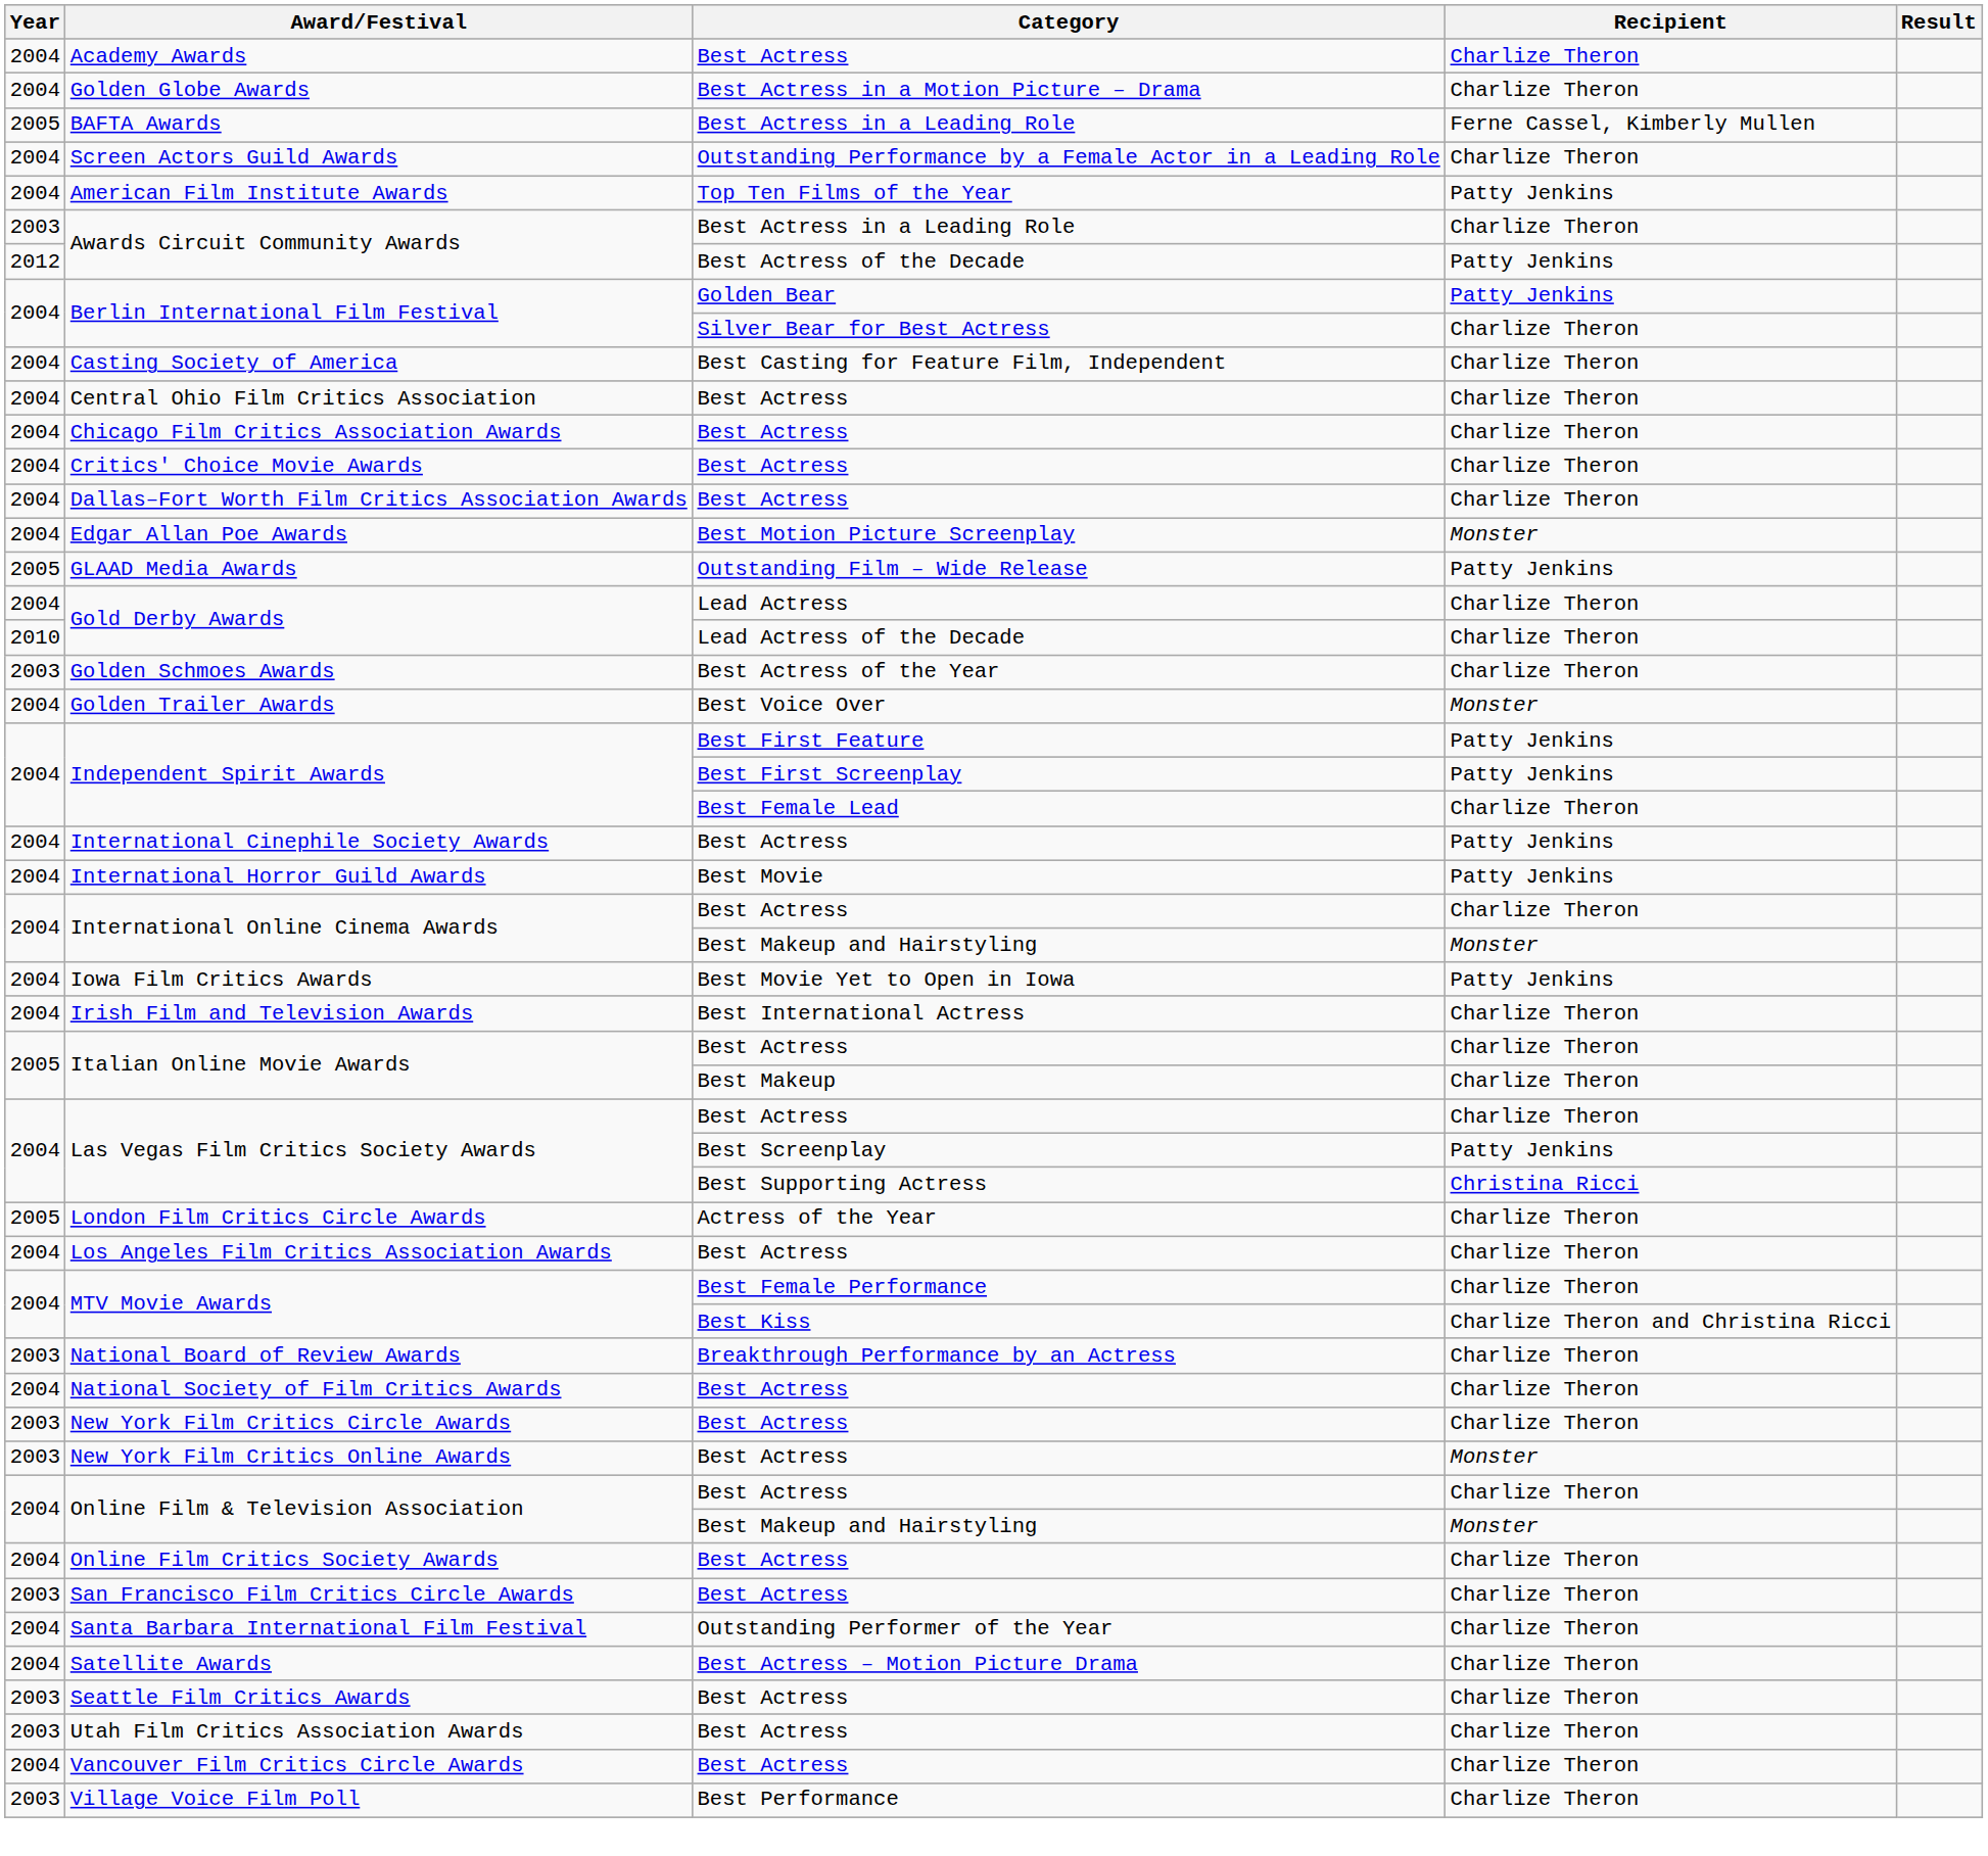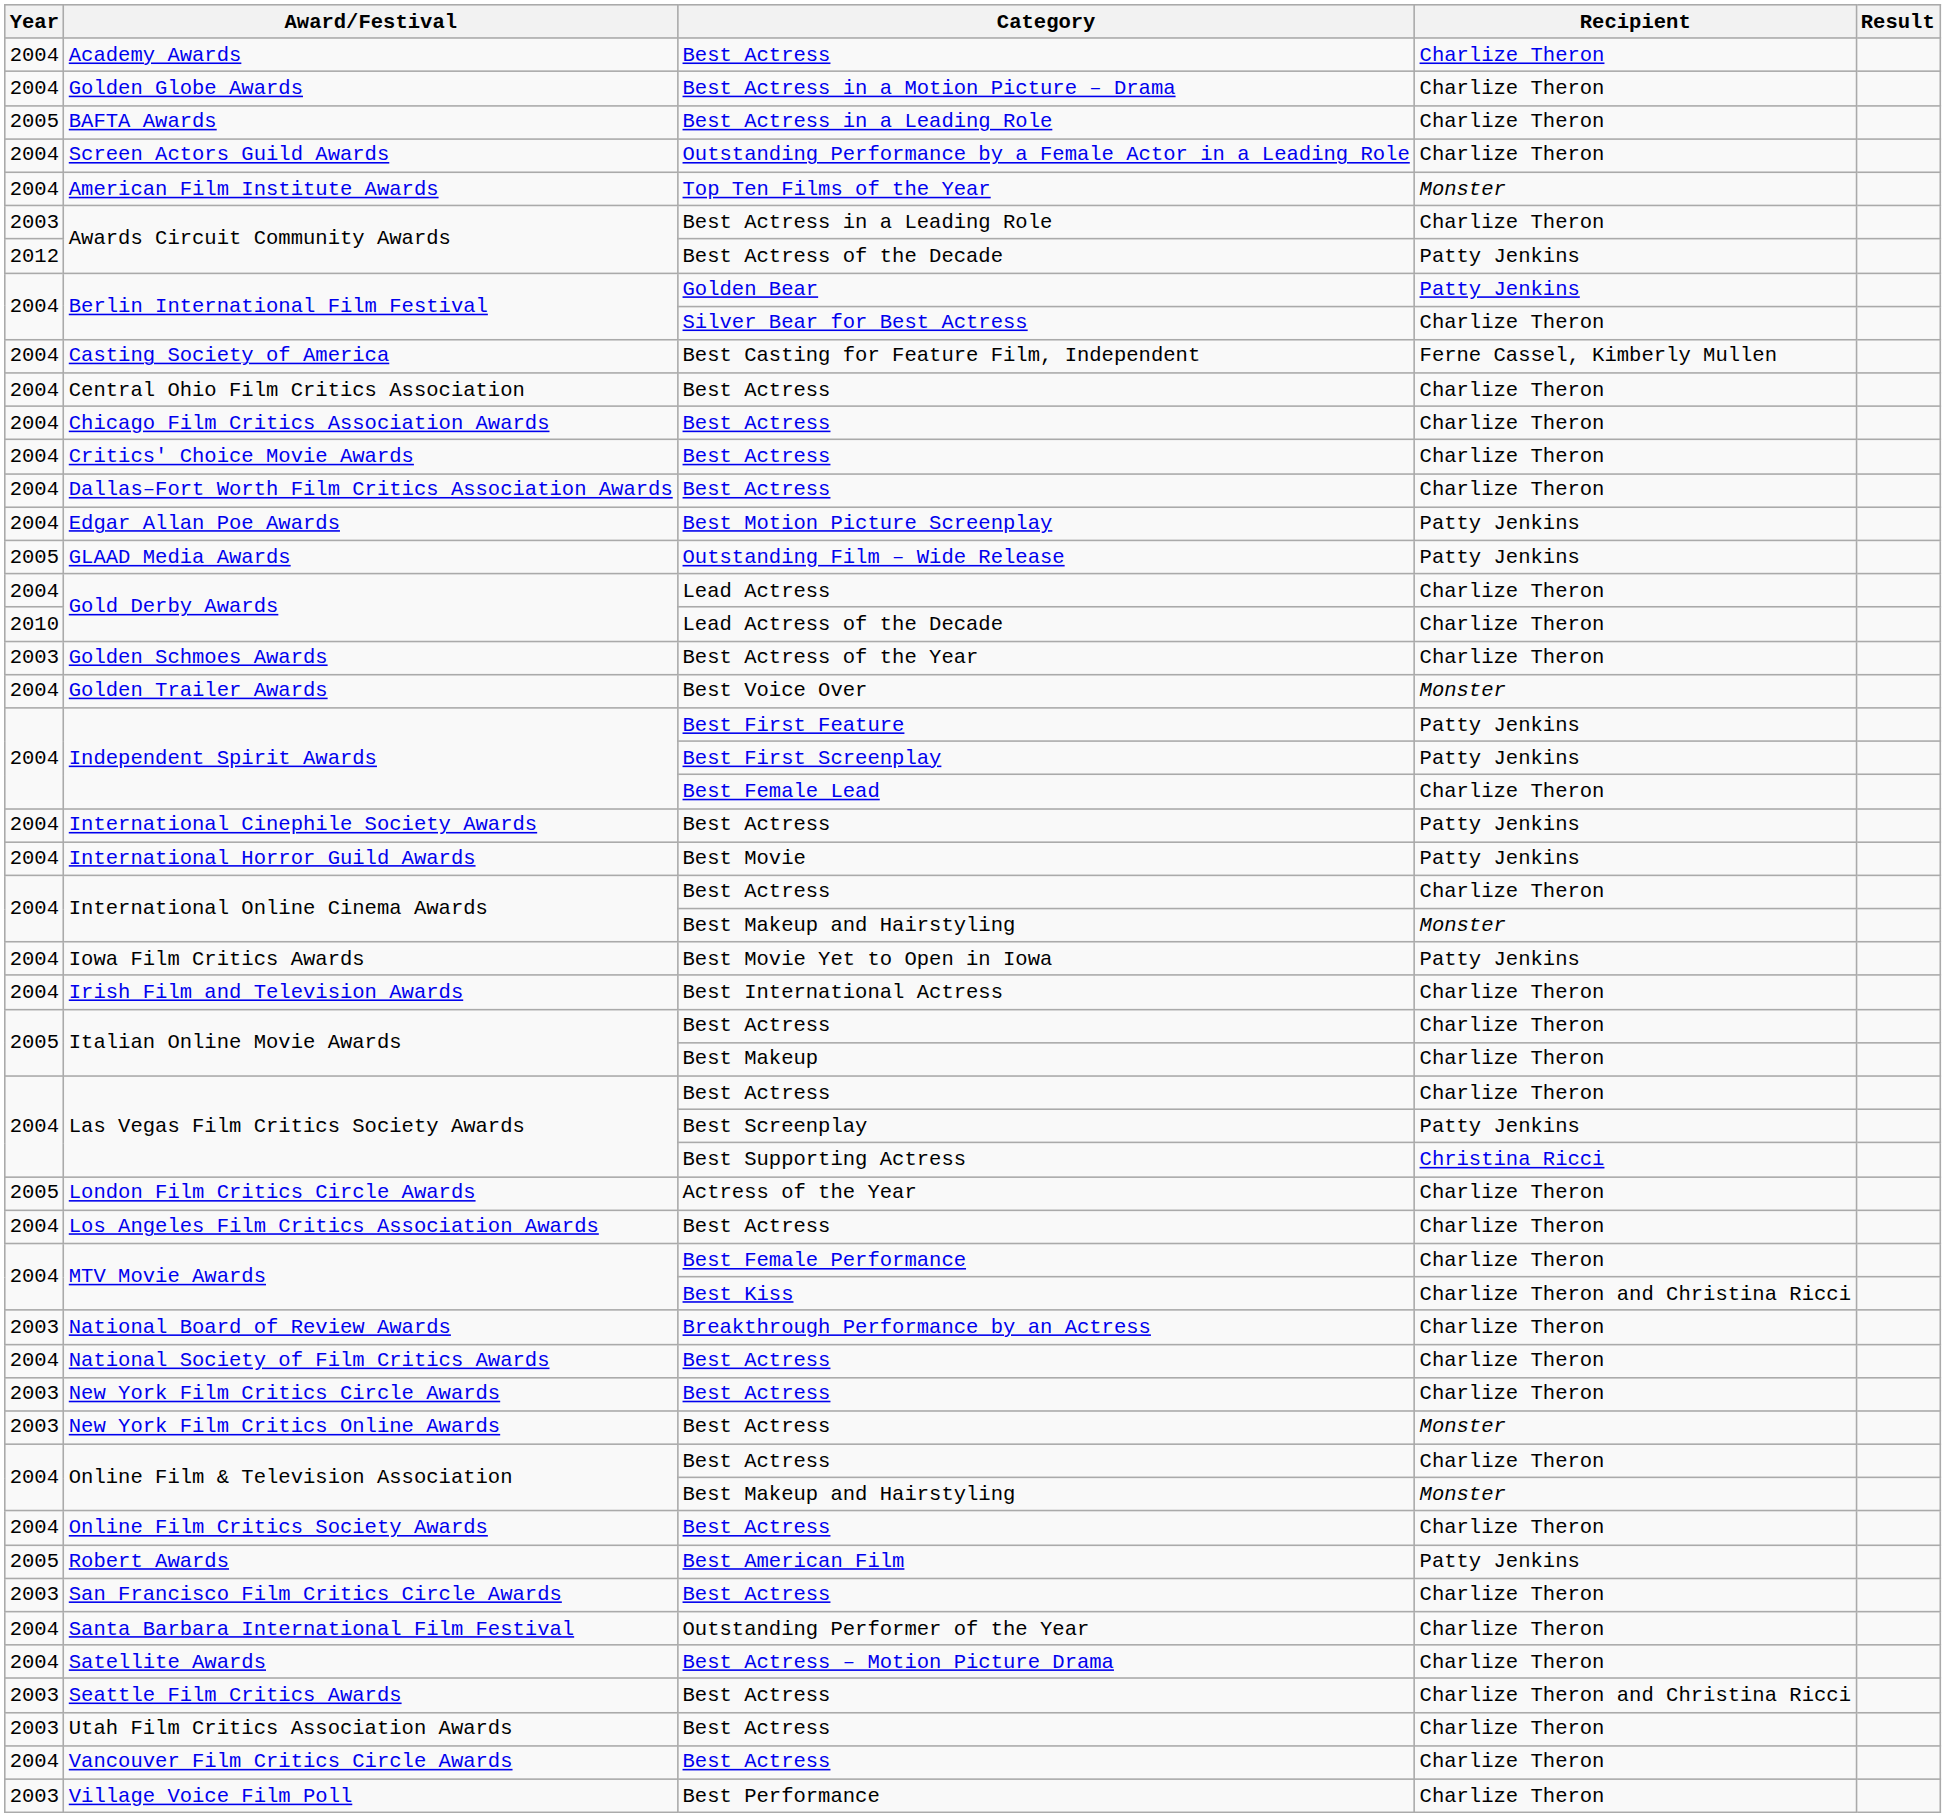BAFTA Awards | Recipient: Ferne Cassel, Kimberly Mullen -> Charlize Theron
American Film Institute Awards | Recipient: Patty Jenkins -> Monster
Casting Society of America | Recipient: Charlize Theron -> Ferne Cassel, Kimberly Mullen
Edgar Allan Poe Awards | Recipient: Monster -> Patty Jenkins
+ row: 2005 | Robert Awards | Best American Film | Patty Jenkins
Seattle Film Critics Awards | Recipient: Charlize Theron -> Charlize Theron and Christina Ricci
